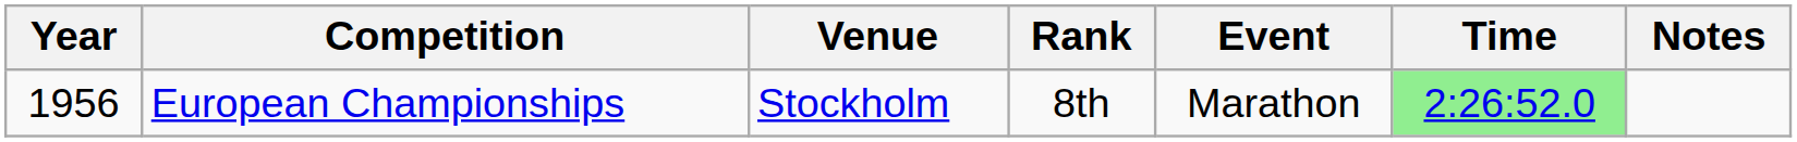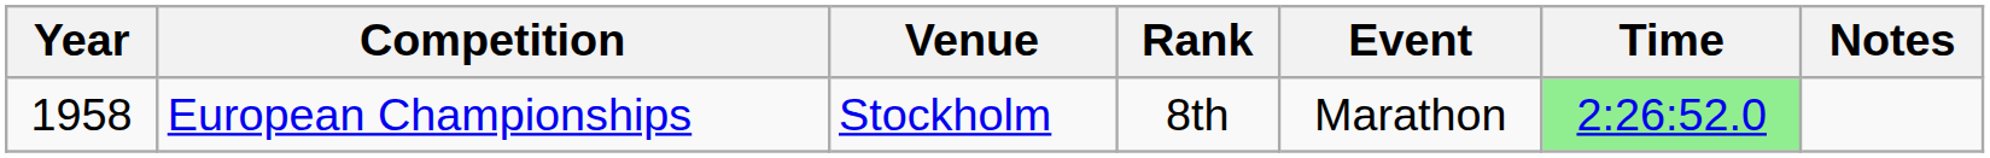European Championships | Year: 1956 -> 1958
